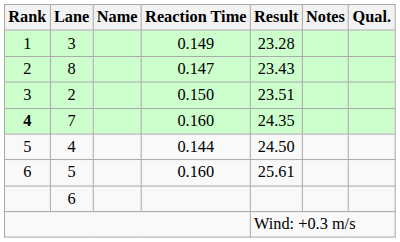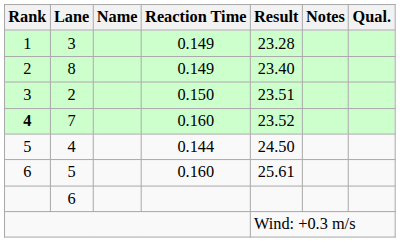8 | Reaction Time: 0.147 -> 0.149
8 | Result: 23.43 -> 23.40
7 | Result: 24.35 -> 23.52
